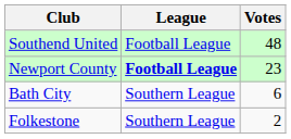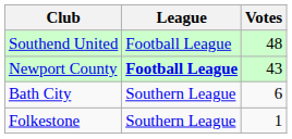Newport County | Votes: 23 -> 43
Folkestone | Votes: 2 -> 1
